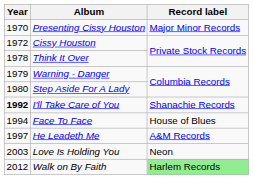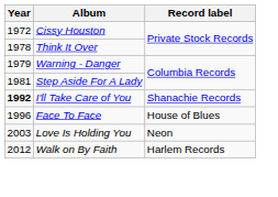- row: 1970 | Presenting Cissy Houston | Major Minor Records
Step Aside For A Lady | Year: 1980 -> 1981
Face To Face | Year: 1994 -> 1996
- row: 1997 | He Leadeth Me | A&M Records
Walk on By Faith | Record label: lightgreen background -> no background
